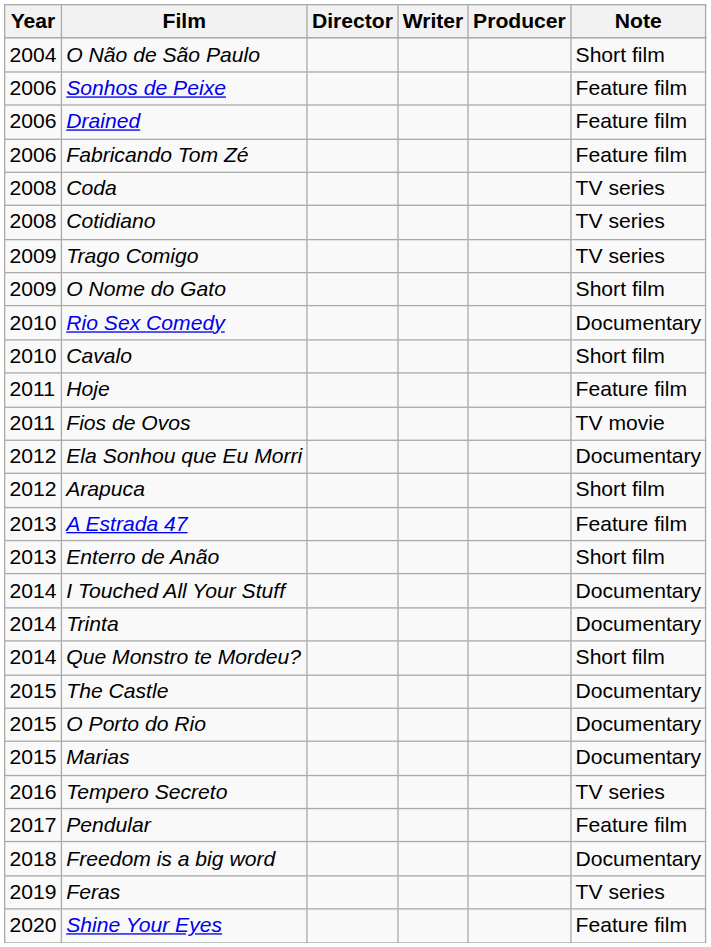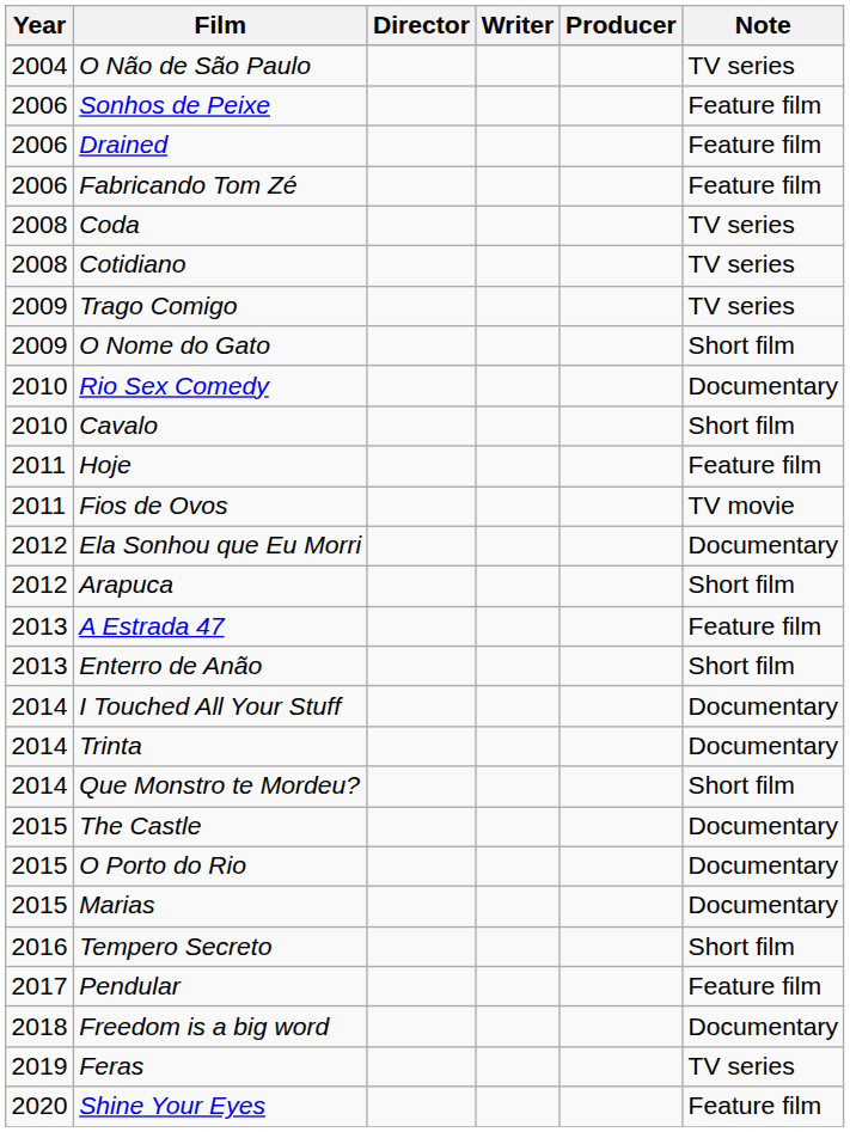O Não de São Paulo | Note: Short film -> TV series
Tempero Secreto | Note: TV series -> Short film
